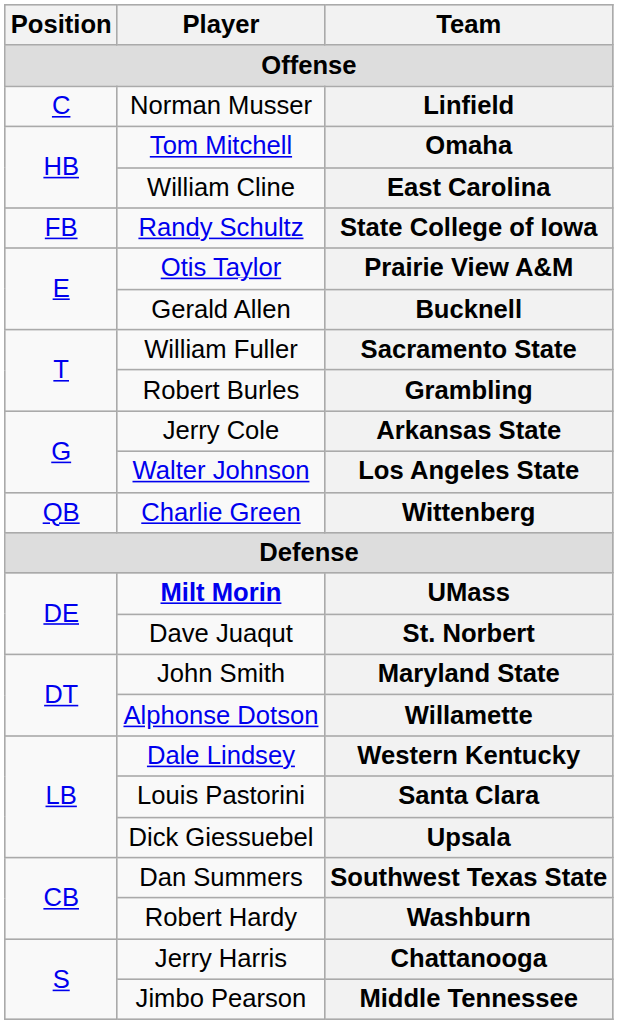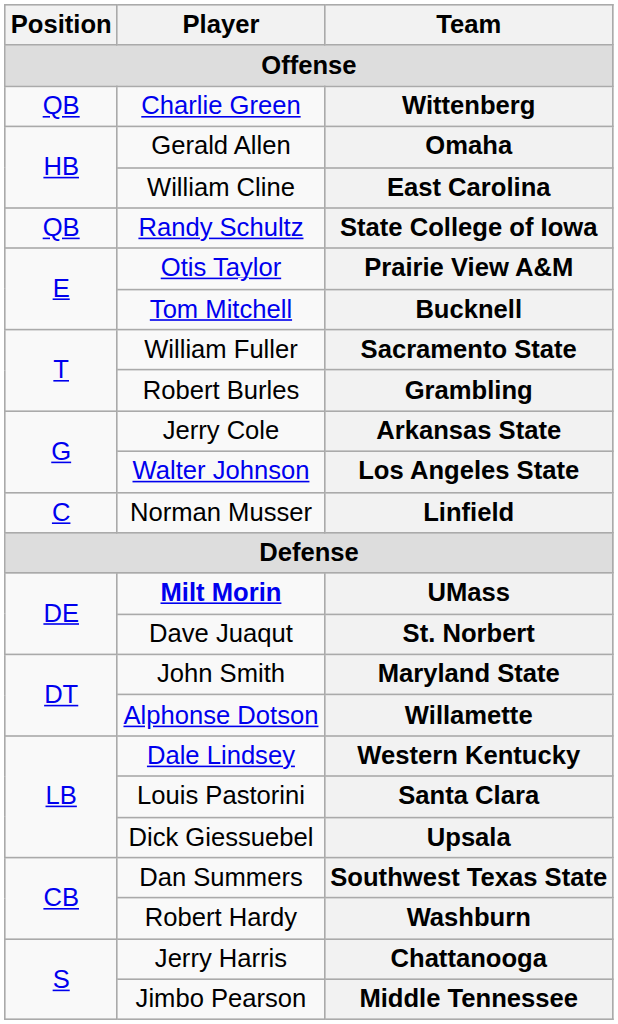rows swapped: Wittenberg <-> Linfield
Omaha | Player: Tom Mitchell -> Gerald Allen
State College of Iowa | Position: FB -> QB
Bucknell | Player: Gerald Allen -> Tom Mitchell
